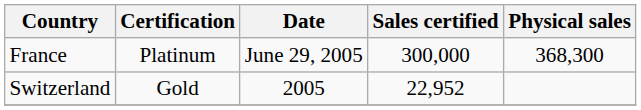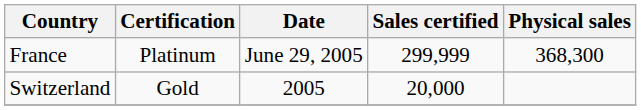France | Sales certified: 300,000 -> 299,999
Switzerland | Sales certified: 22,952 -> 20,000
